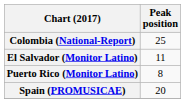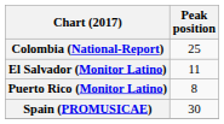Spain (PROMUSICAE) | Peak position: 20 -> 30
